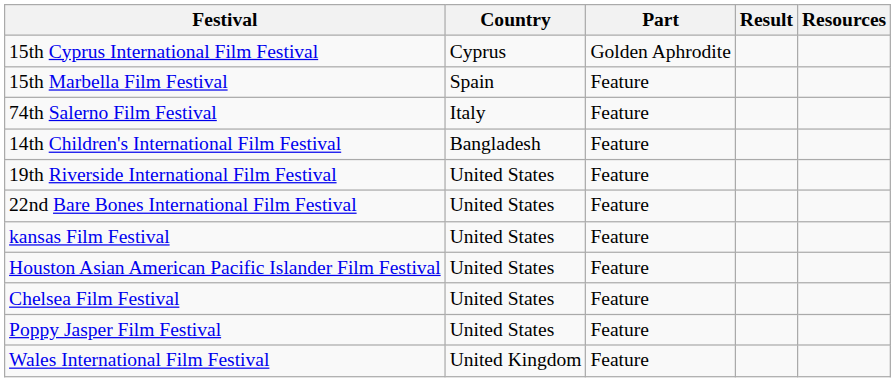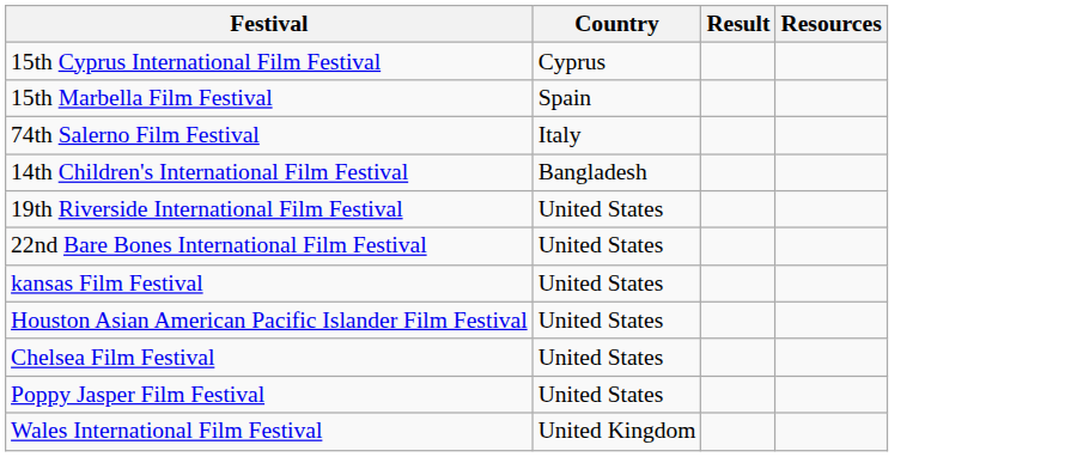- column: Part | Golden Aphrodite | Feature | Feature | Feature | Feature | Feature | Feature | Feature | Feature | Feature | Feature
